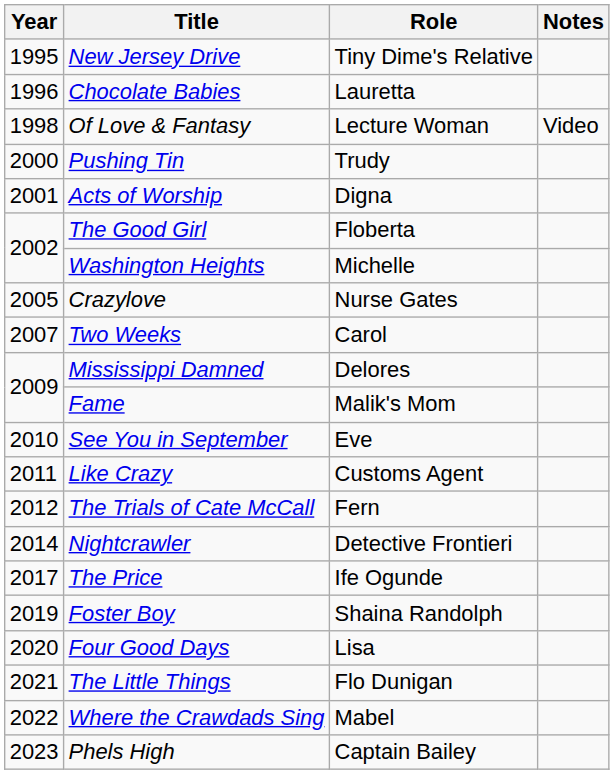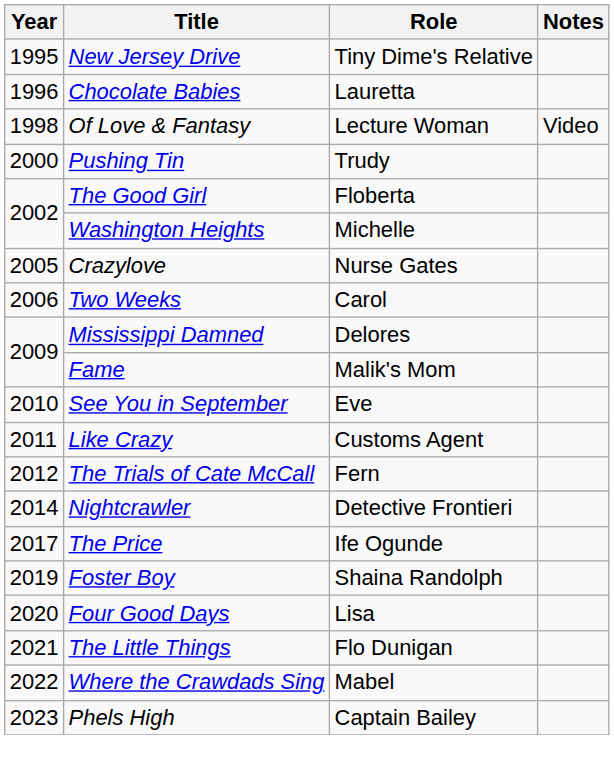- row: 2001 | Acts of Worship | Digna
Two Weeks | Year: 2007 -> 2006
